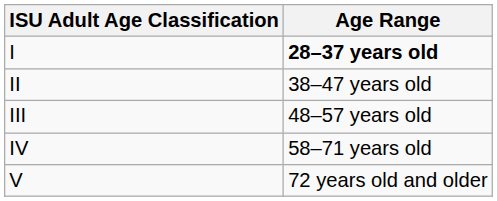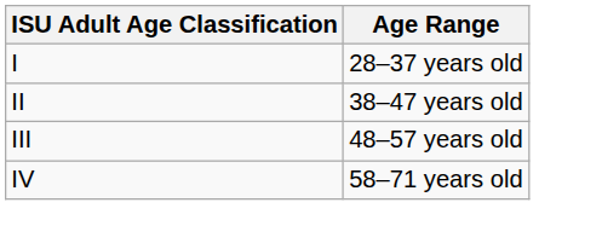I | Age Range: bold -> normal
- row: V | 72 years old and older
